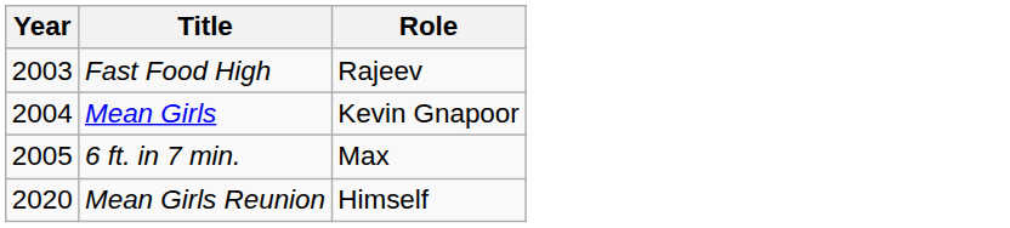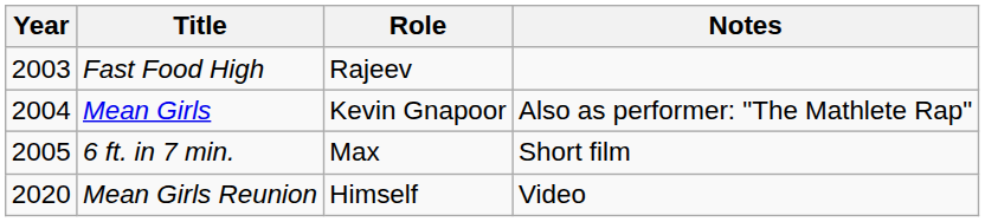+ column: Notes | Also as performer: "The Mathlete Rap" | Short film | Video
